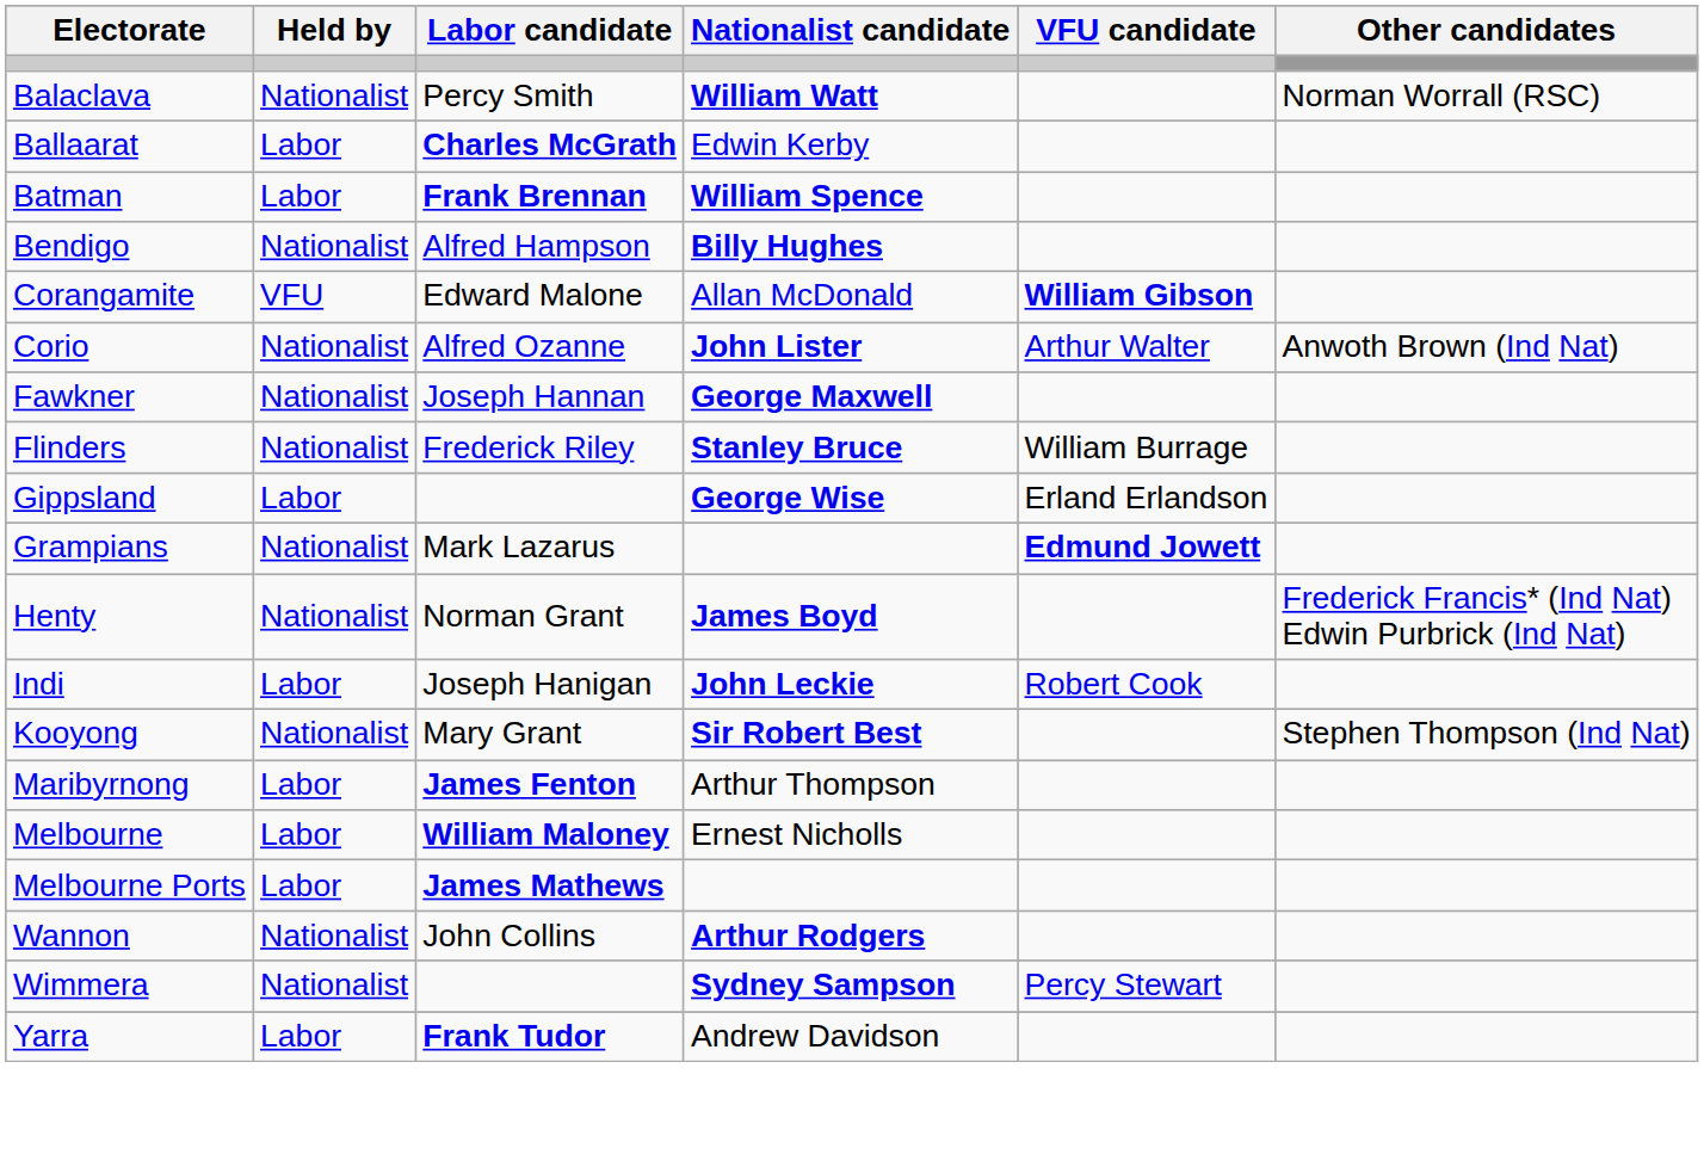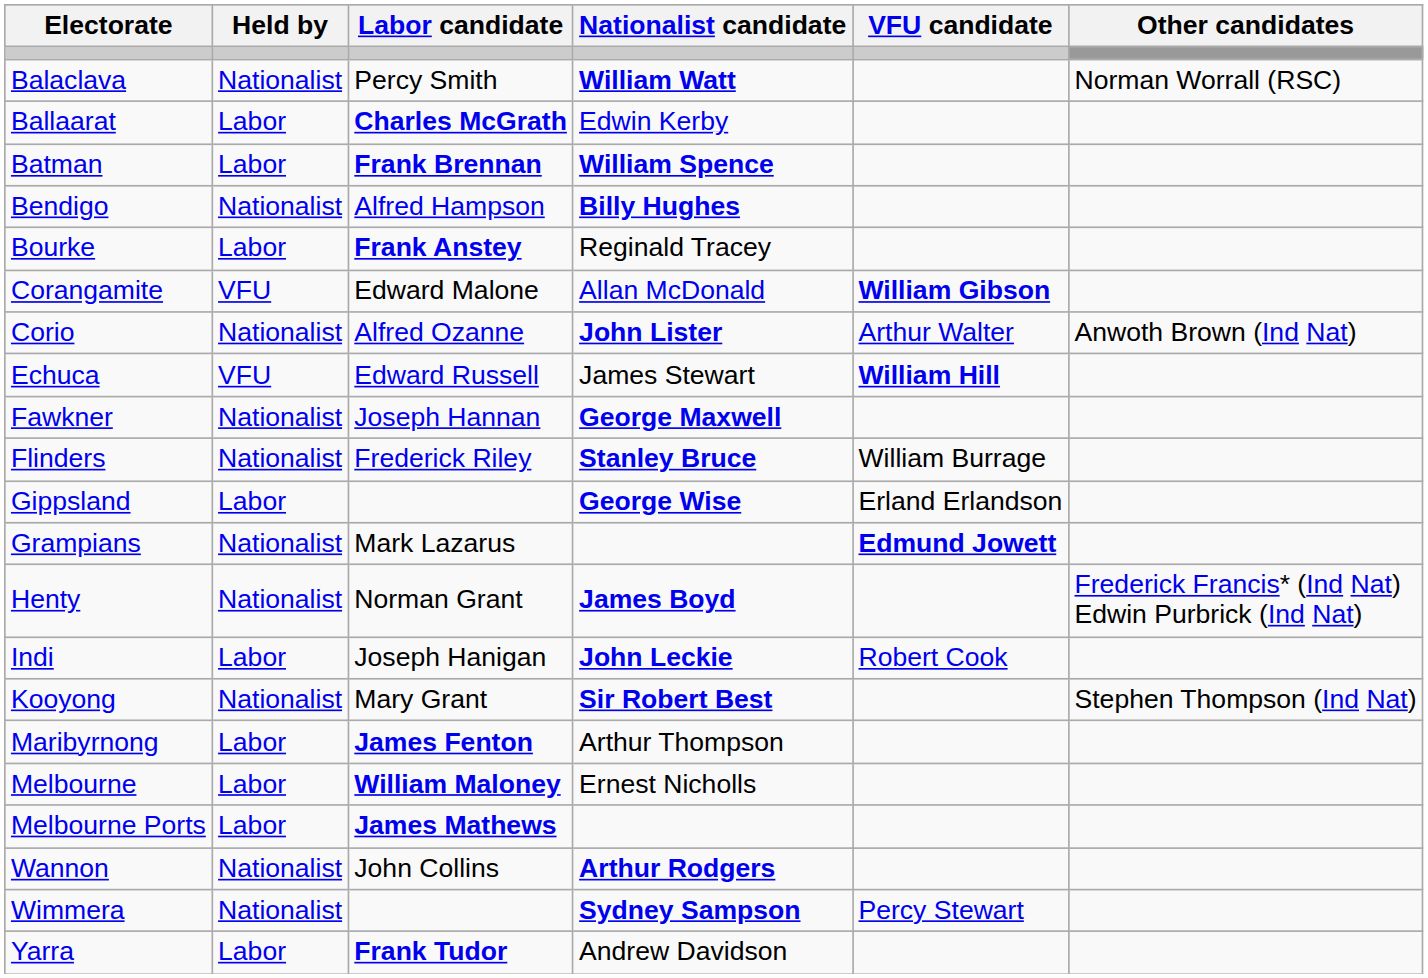+ row: Bourke | Labor | Frank Anstey | Reginald Tracey
+ row: Echuca | VFU | Edward Russell | James Stewart | William Hill
